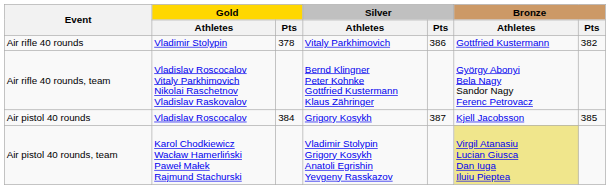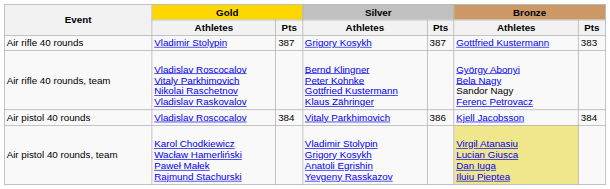Air rifle 40 rounds | Gold / Pts: 378 -> 387
Air rifle 40 rounds | Silver / Athletes: Vitaly Parkhimovich -> Grigory Kosykh
Air rifle 40 rounds | Silver / Pts: 386 -> 387
Air rifle 40 rounds | Bronze / Pts: 382 -> 383
Air pistol 40 rounds | Silver / Athletes: Grigory Kosykh -> Vitaly Parkhimovich
Air pistol 40 rounds | Silver / Pts: 387 -> 386
Air pistol 40 rounds | Bronze / Pts: 385 -> 384
